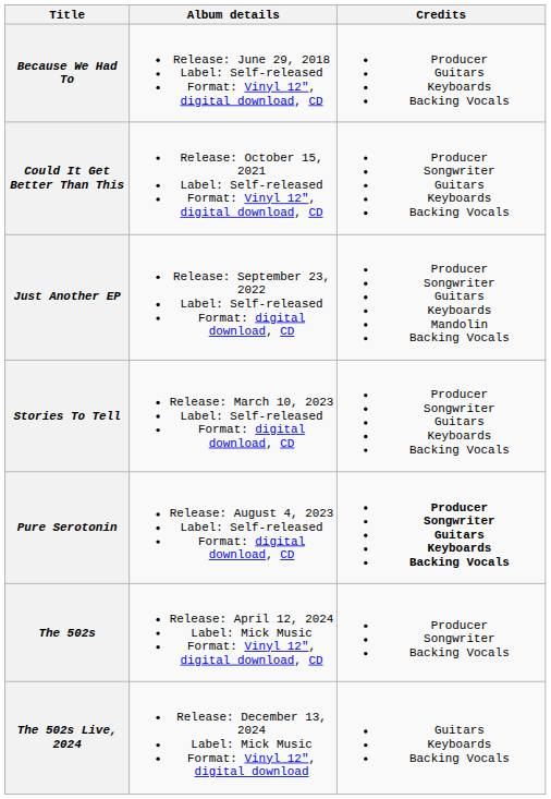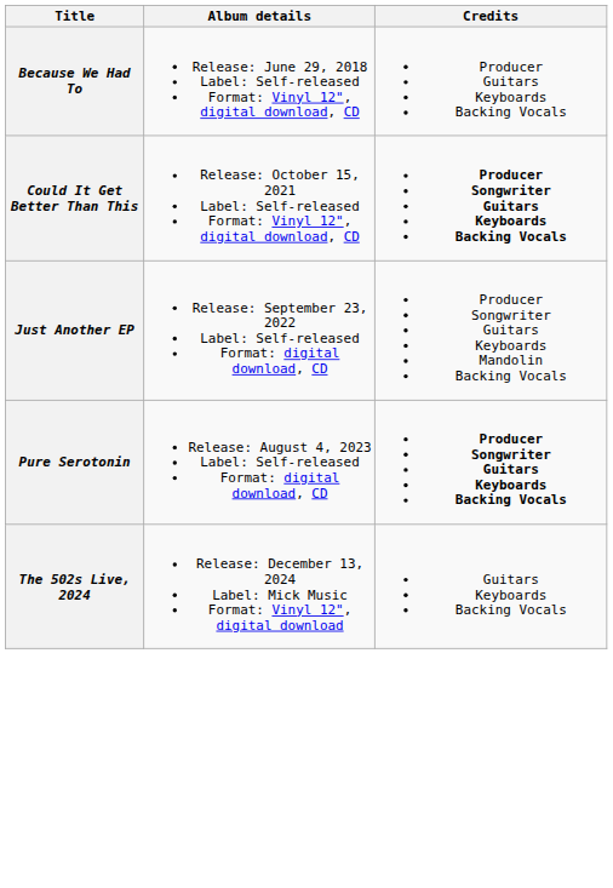Could It Get Better Than This | Credits: normal -> bold
- row: Stories To Tell | Release: March 10, 2023 Label: Self-released Format: digital download, CD | Producer Songwriter Guitars Keyboards Backing Vocals
- row: The 502s | Release: April 12, 2024 Label: Mick Music Format: Vinyl 12", digital download, CD | Producer Songwriter Backing Vocals
